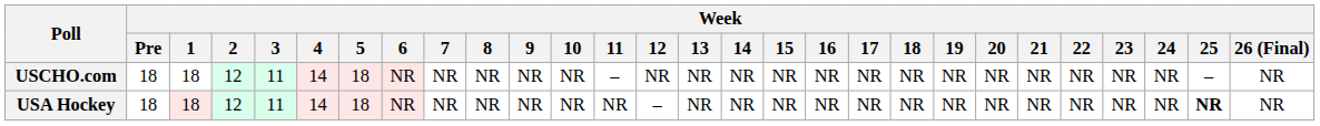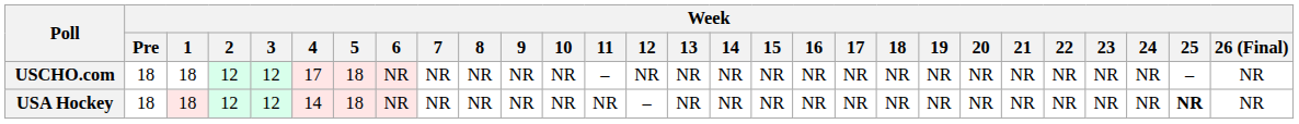USCHO.com | Week / 3: 11 -> 12
USCHO.com | Week / 4: 14 -> 17
USA Hockey | Week / 3: 11 -> 12
